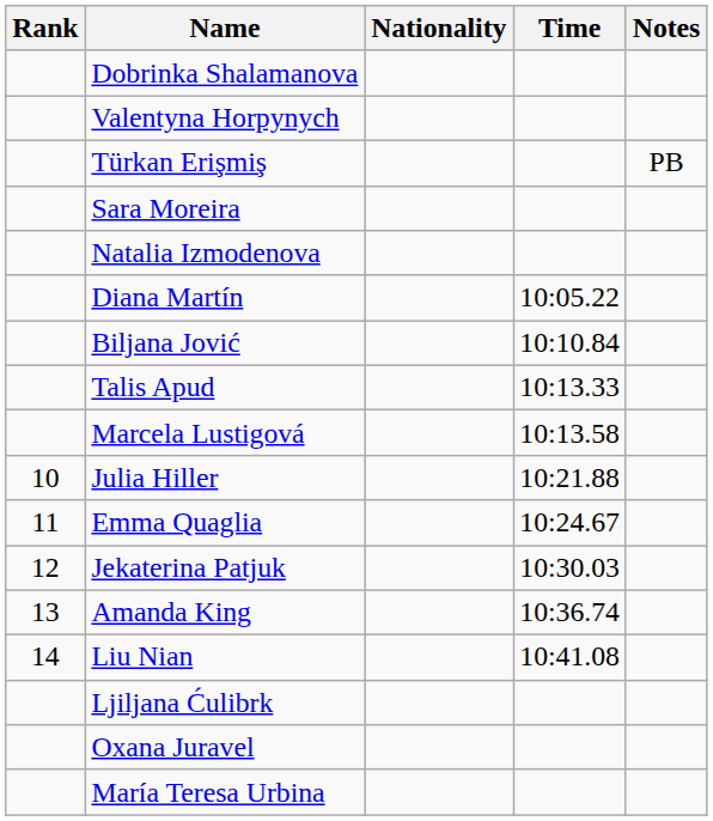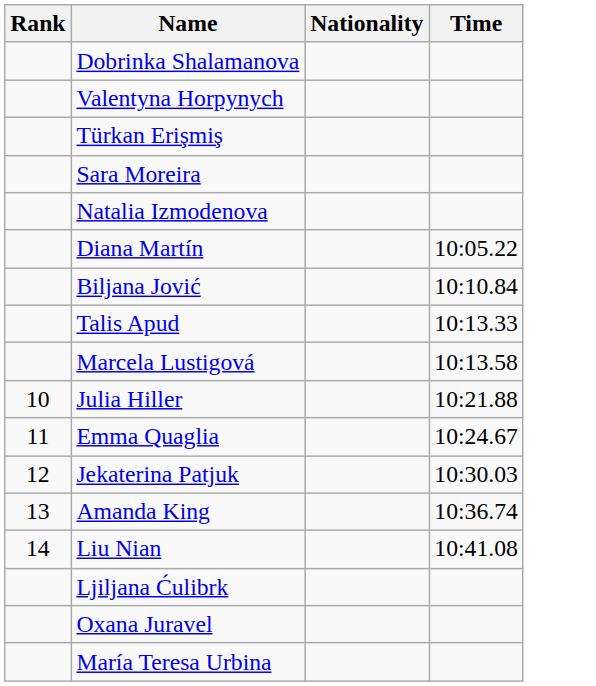- column: Notes | PB
